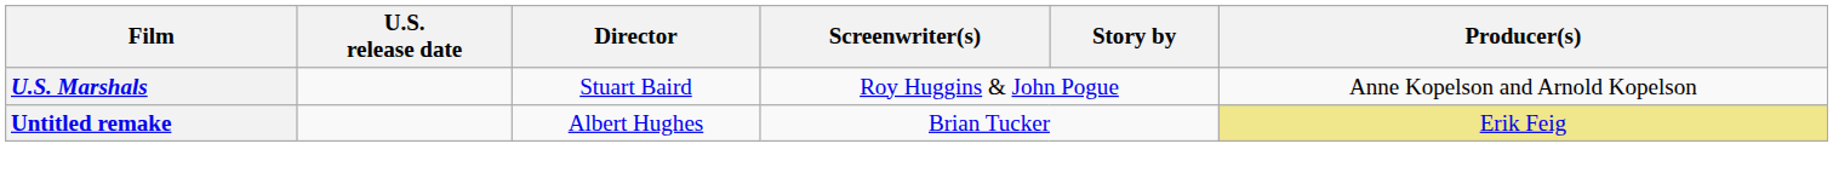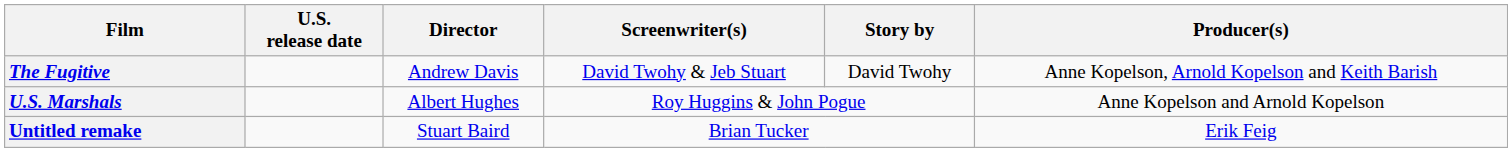+ row: The Fugitive | Andrew Davis | David Twohy & Jeb Stuart | David Twohy | Anne Kopelson, Arnold Kopelson and Keith Barish
U.S. Marshals | Director: Stuart Baird -> Albert Hughes
Untitled remake | Director: Albert Hughes -> Stuart Baird
Untitled remake | Producer(s): khaki background -> no background
